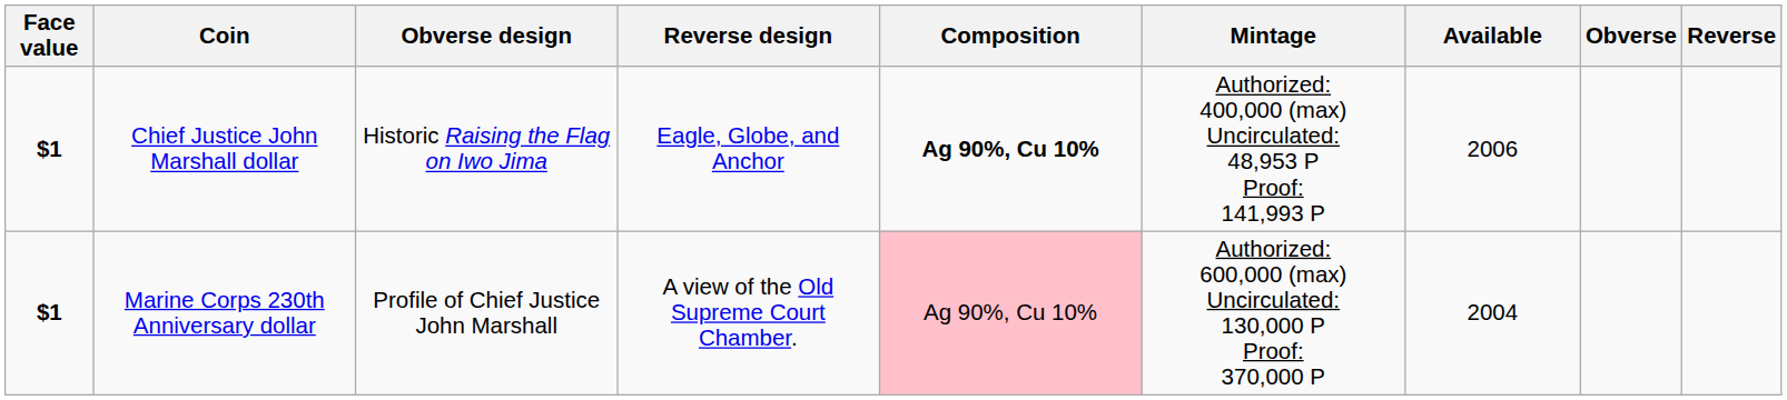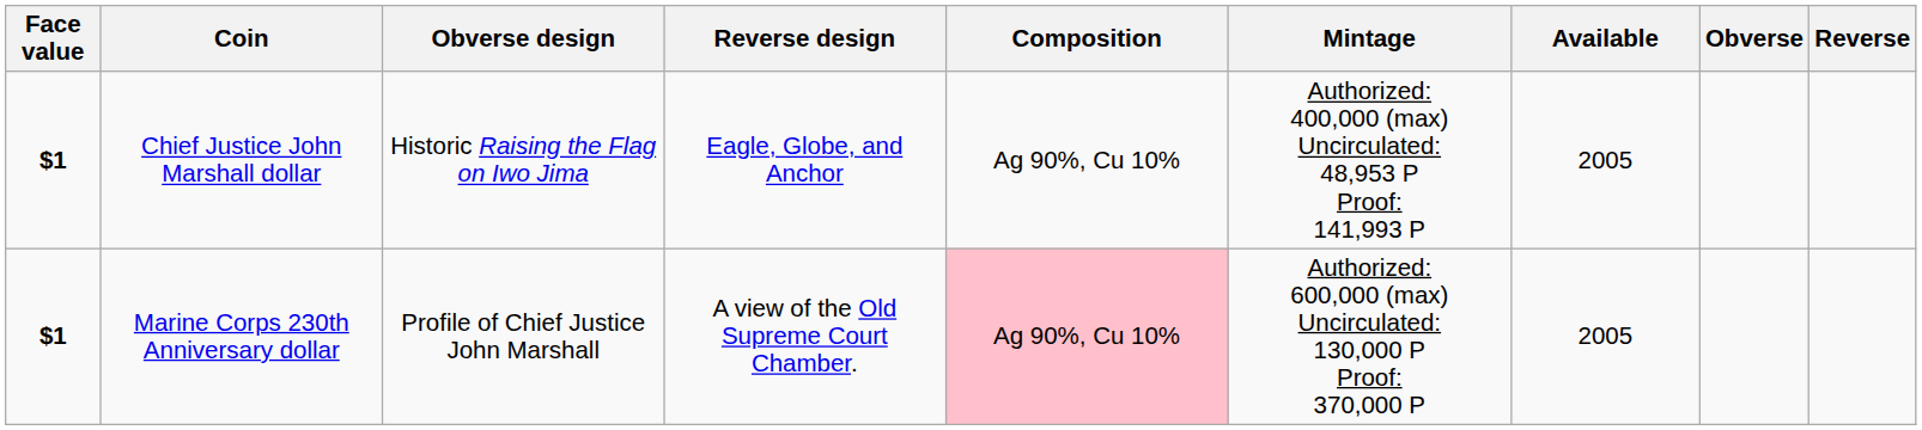Chief Justice John Marshall dollar | Composition: bold -> normal
Chief Justice John Marshall dollar | Available: 2006 -> 2005
Marine Corps 230th Anniversary dollar | Available: 2004 -> 2005
